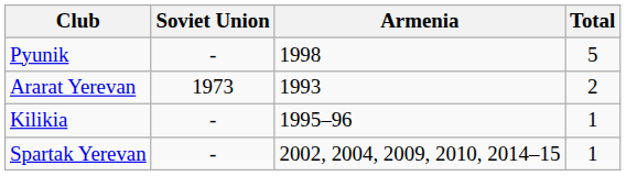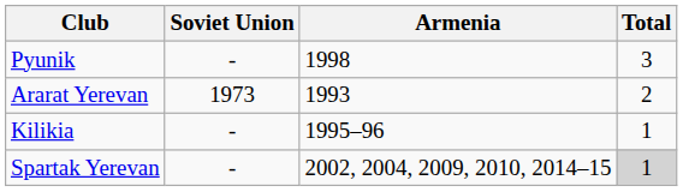Pyunik | Total: 5 -> 3
Spartak Yerevan | Total: no background -> lightgrey background
